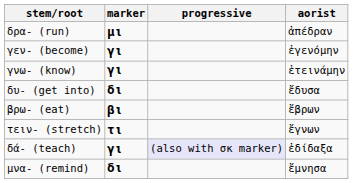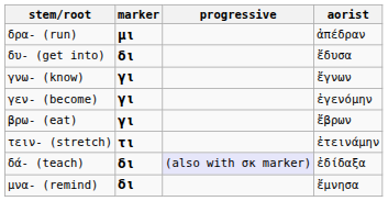rows swapped: δυ- (get into) <-> γεν- (become)
γνω- (know) | aorist: ἐτεινάμην -> ἔγνων
βρω- (eat) | marker: βι -> γι
τειν- (stretch) | aorist: ἔγνων -> ἐτεινάμην
δά- (teach) | marker: γι -> δι
